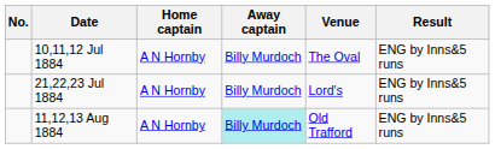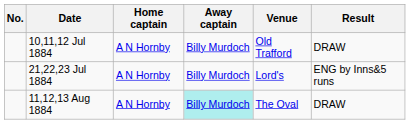10,11,12 Jul 1884 | Venue: The Oval -> Old Trafford
10,11,12 Jul 1884 | Result: ENG by Inns&5 runs -> DRAW
11,12,13 Aug 1884 | Venue: Old Trafford -> The Oval
11,12,13 Aug 1884 | Result: ENG by Inns&5 runs -> DRAW
